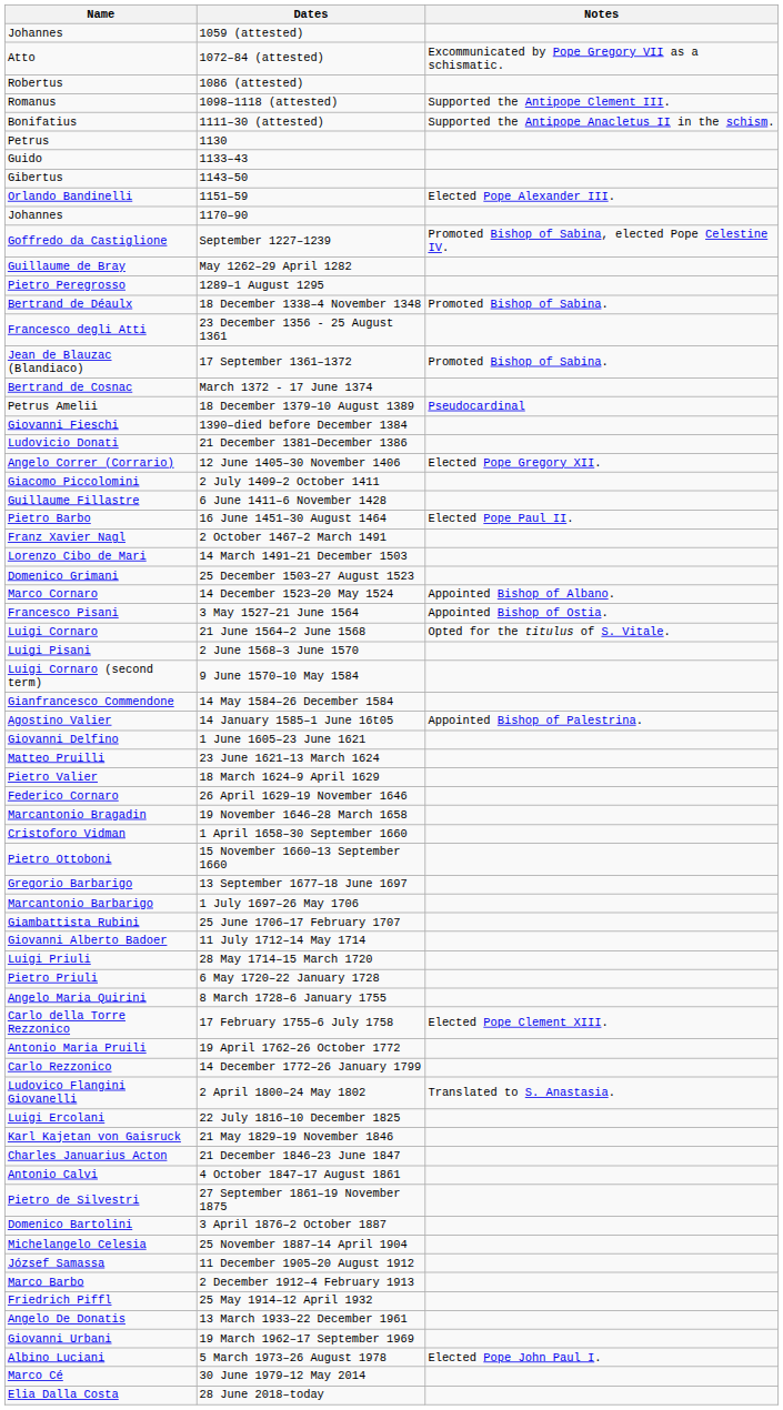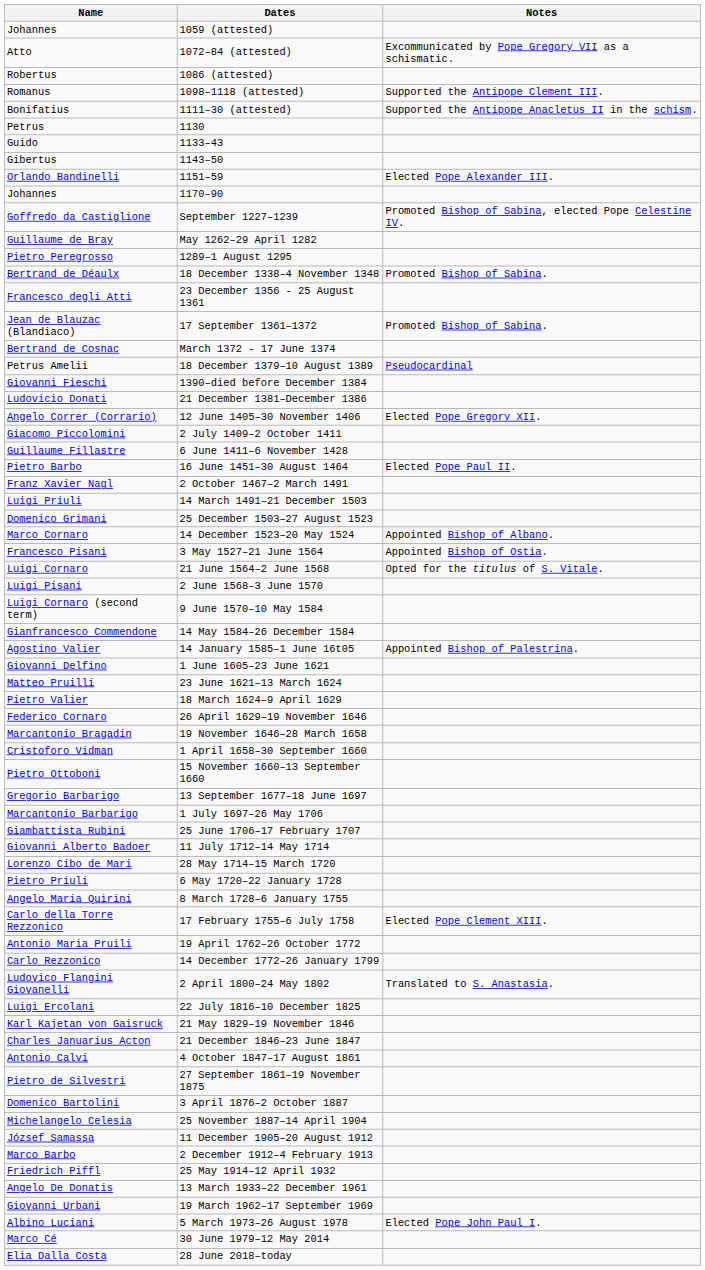14 March 1491–21 December 1503 | Name: Lorenzo Cibo de Mari -> Luigi Priuli
28 May 1714–15 March 1720 | Name: Luigi Priuli -> Lorenzo Cibo de Mari
